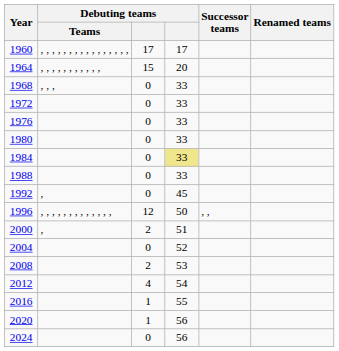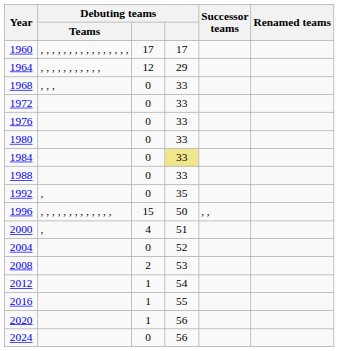1964 | column 3: 15 -> 12
1964 | column 4: 20 -> 29
1992 | column 4: 45 -> 35
1996 | column 3: 12 -> 15
2000 | column 3: 2 -> 4
2012 | column 3: 4 -> 1
